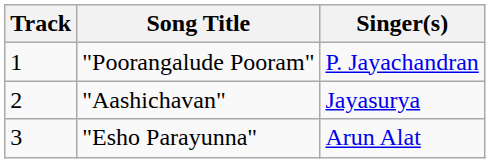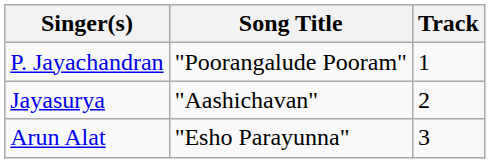columns swapped: Track <-> Singer(s)
